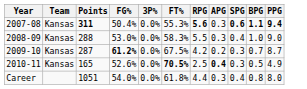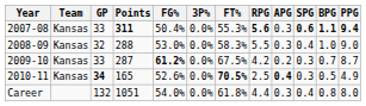+ column: GP | 33 | 32 | 33 | 34 | 132
